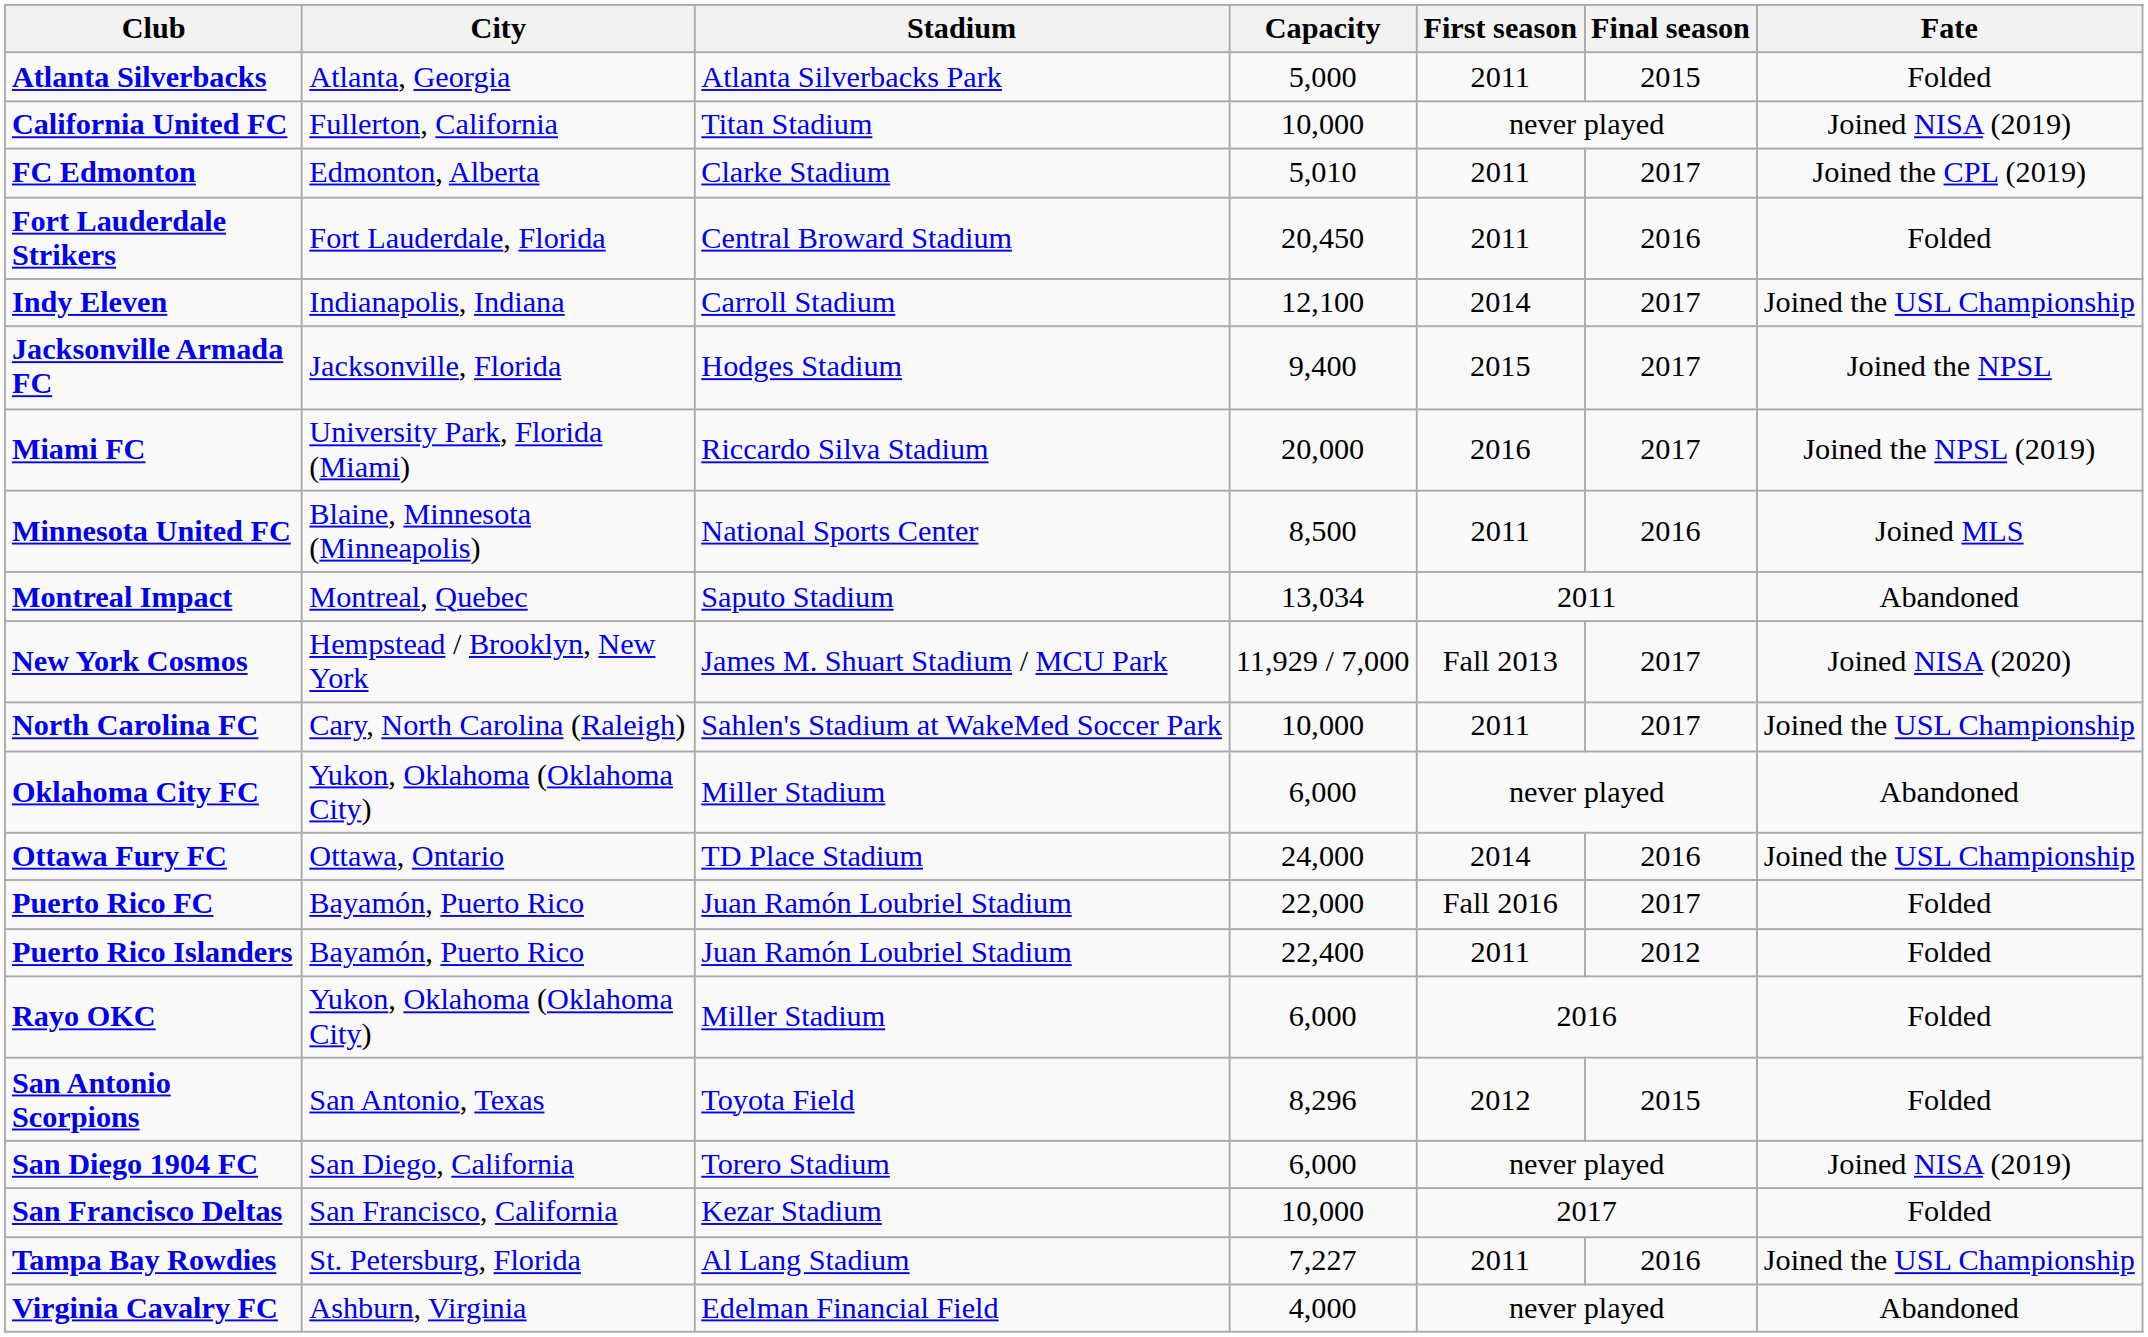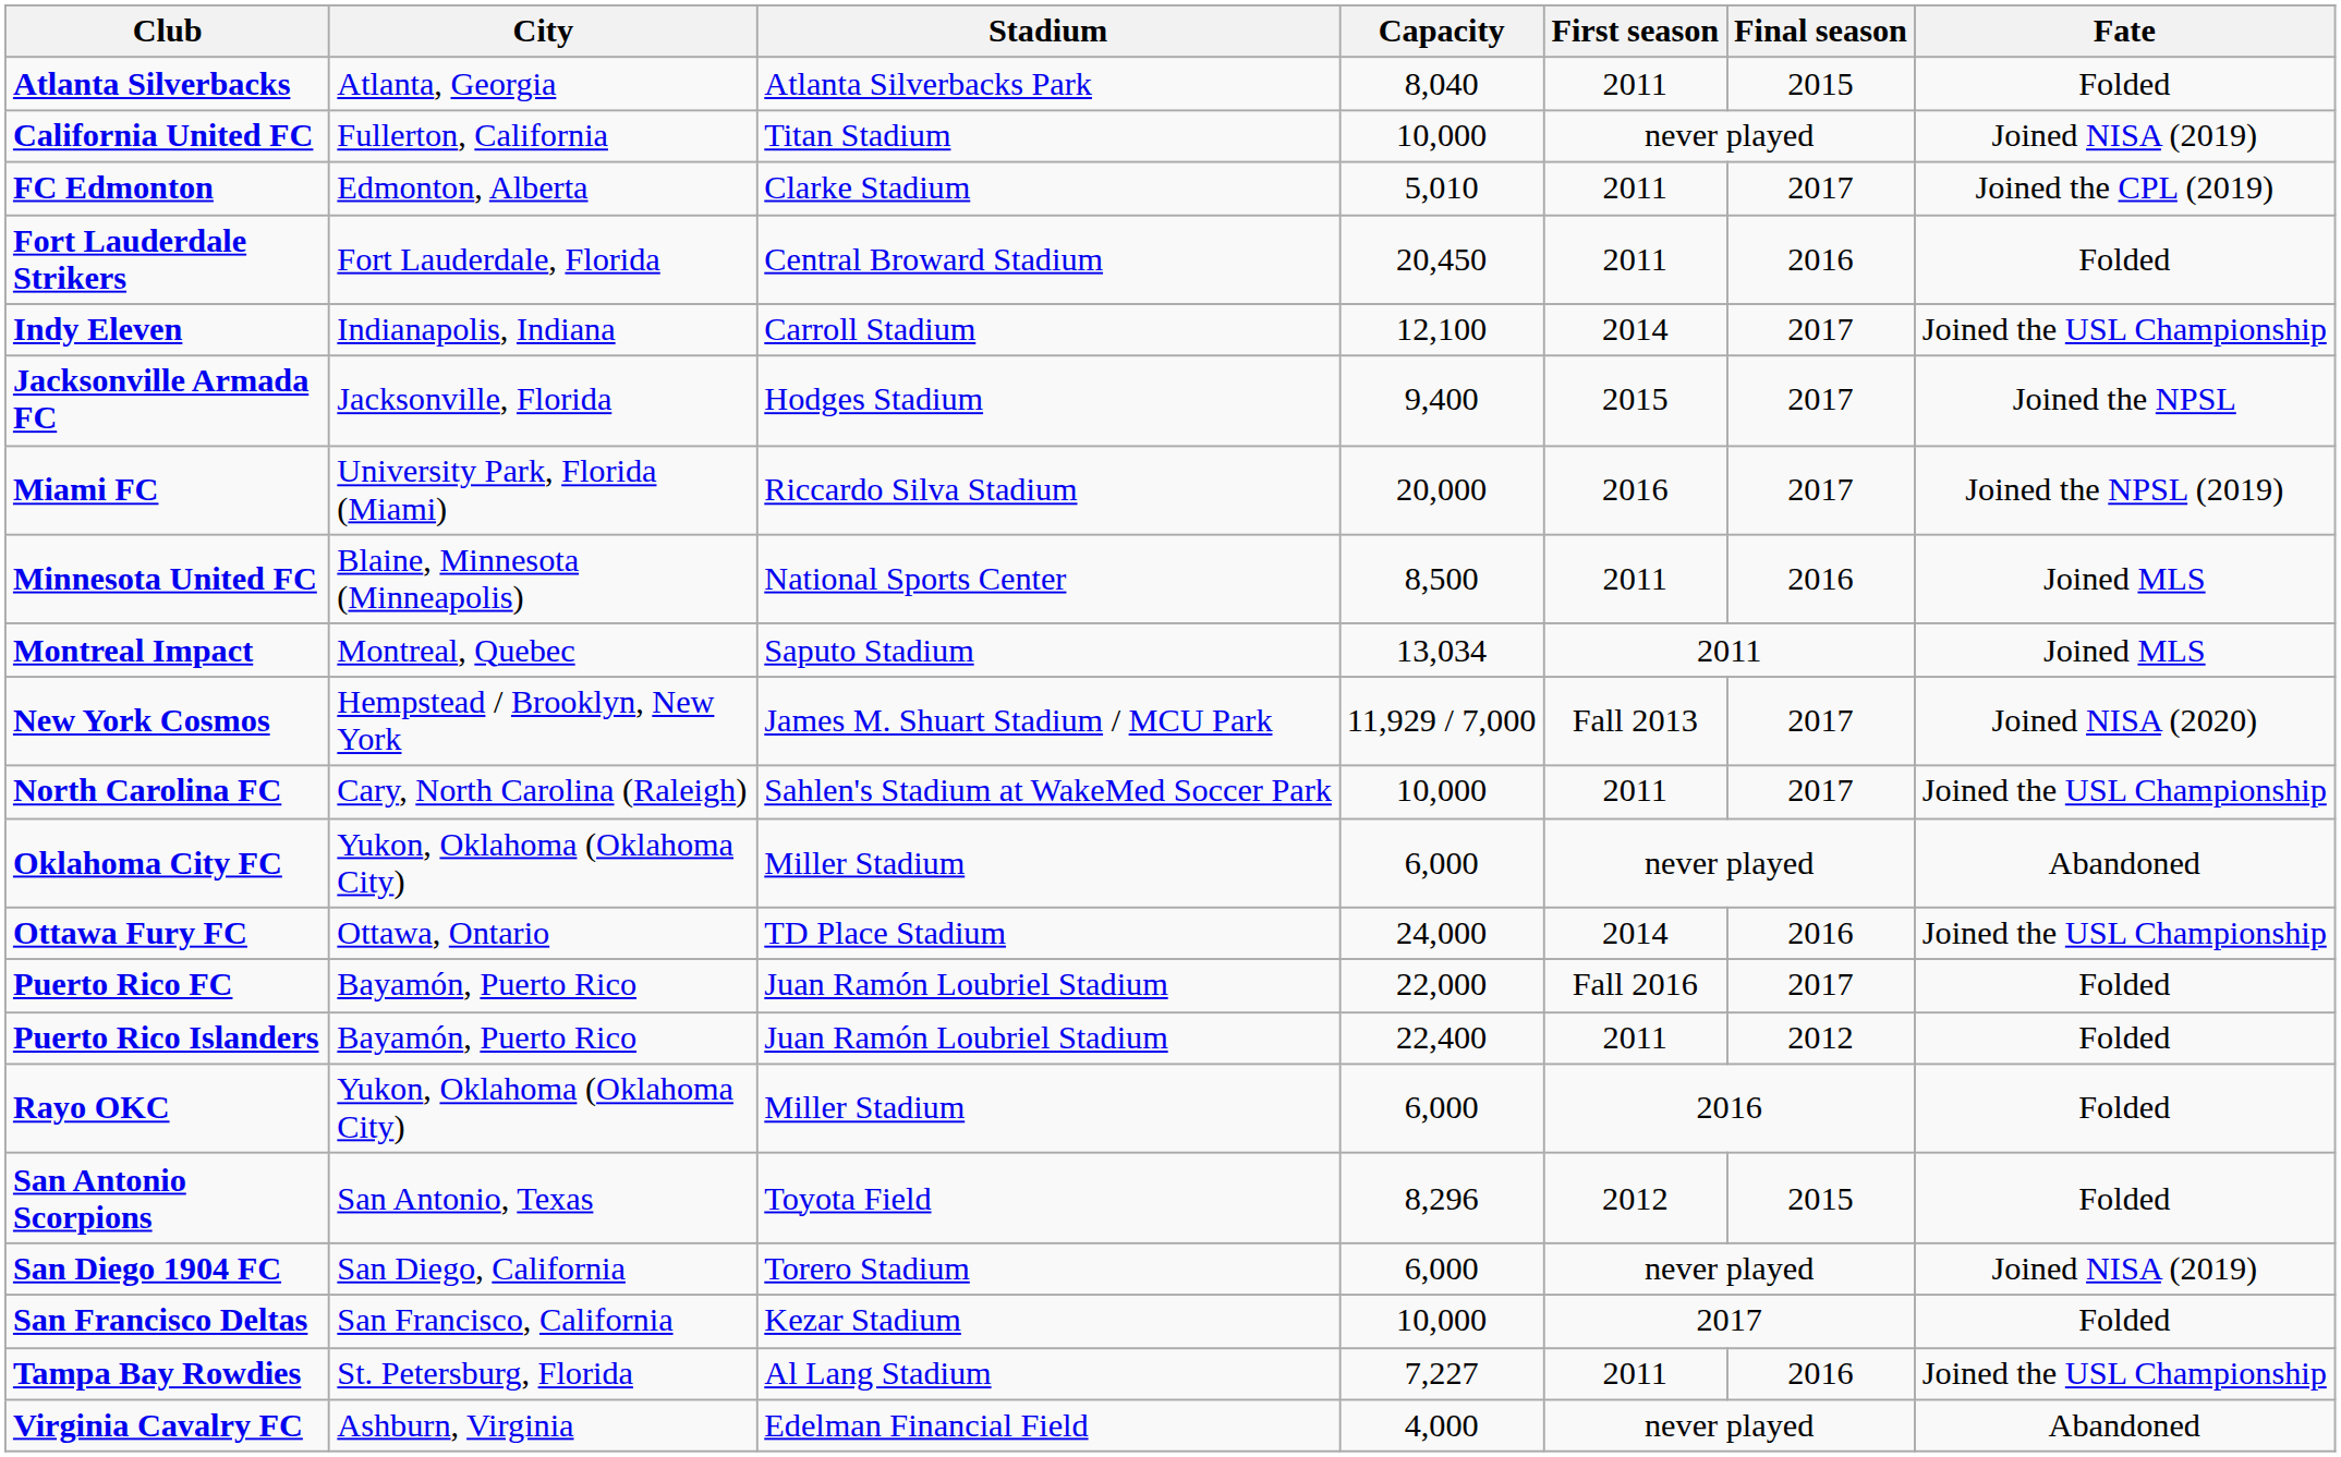Atlanta Silverbacks | Capacity: 5,000 -> 8,040
Montreal Impact | Fate: Abandoned -> Joined MLS
